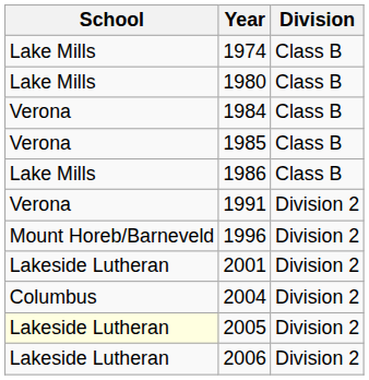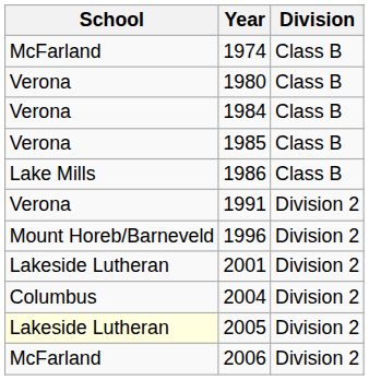1974 | School: Lake Mills -> McFarland
1980 | School: Lake Mills -> Verona
2006 | School: Lakeside Lutheran -> McFarland
